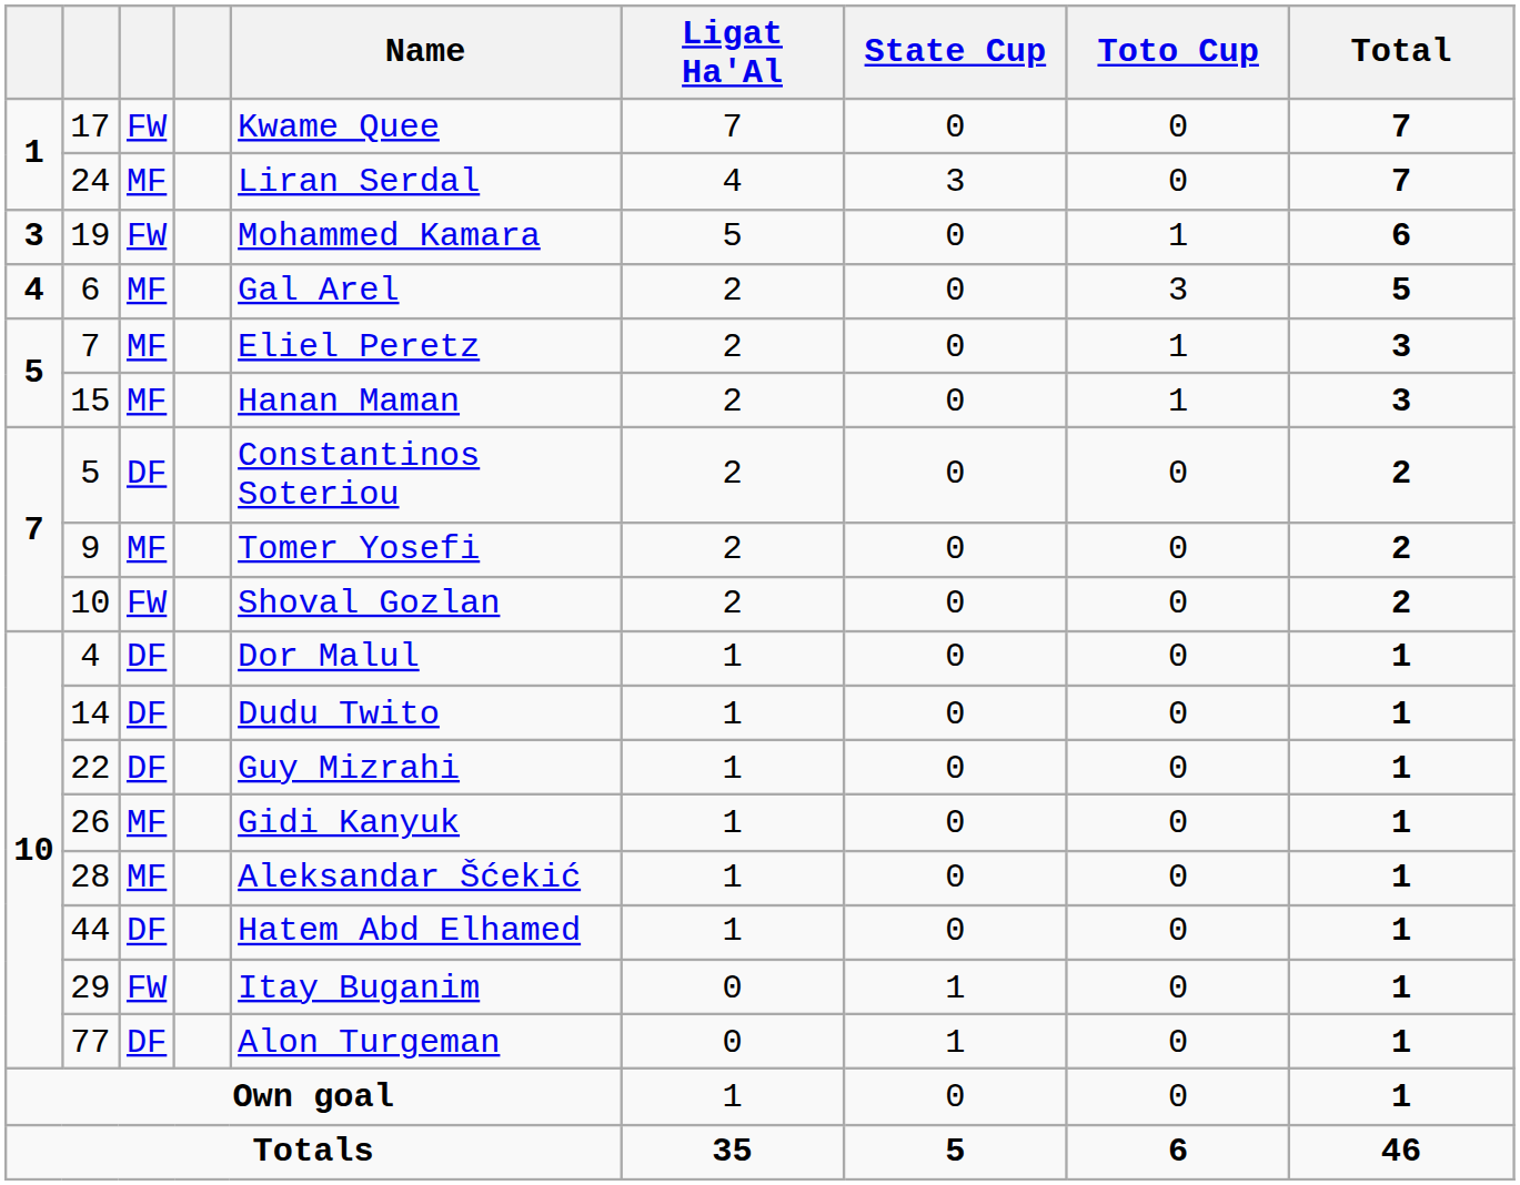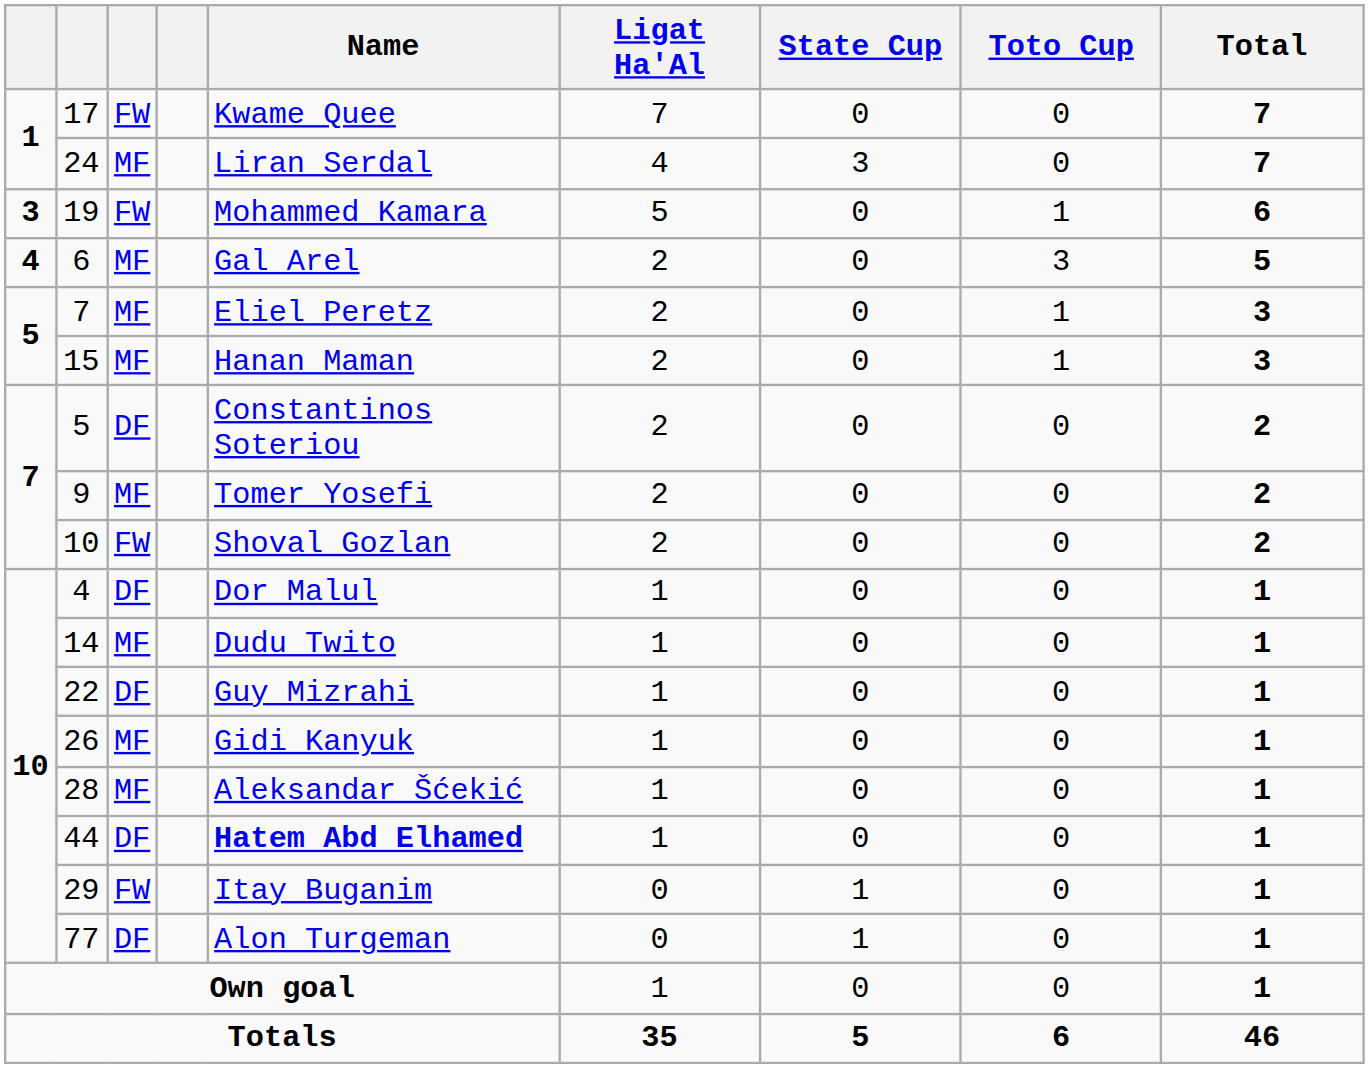14 | column 3: DF -> MF
44 | Name: normal -> bold
